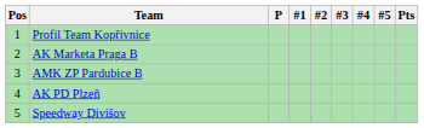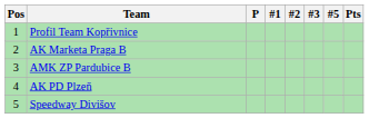- column: #4
